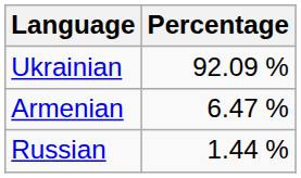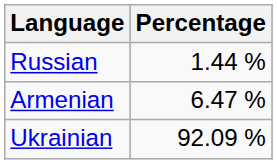rows swapped: Ukrainian <-> Russian
